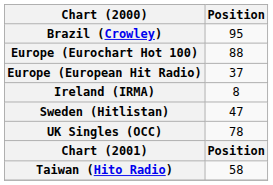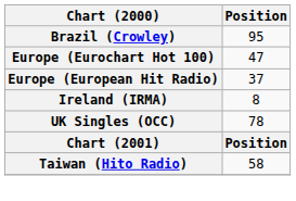Europe (Eurochart Hot 100) | Position: 88 -> 47
- row: Sweden (Hitlistan) | 47
